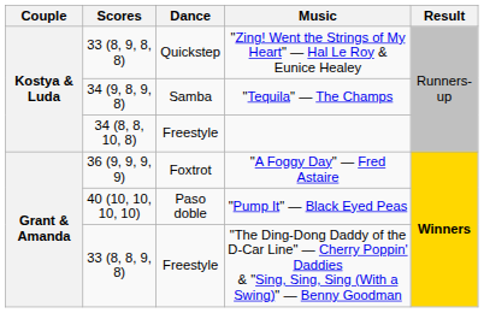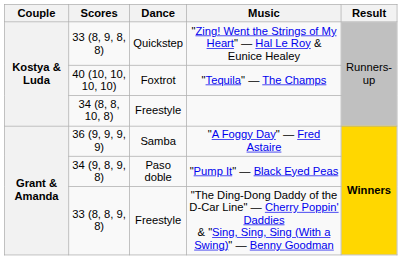"Tequila" — The Champs | Scores: 34 (9, 8, 9, 8) -> 40 (10, 10, 10, 10)
"Tequila" — The Champs | Dance: Samba -> Foxtrot
"A Foggy Day" — Fred Astaire | Dance: Foxtrot -> Samba
"Pump It" — Black Eyed Peas | Scores: 40 (10, 10, 10, 10) -> 34 (9, 8, 9, 8)
